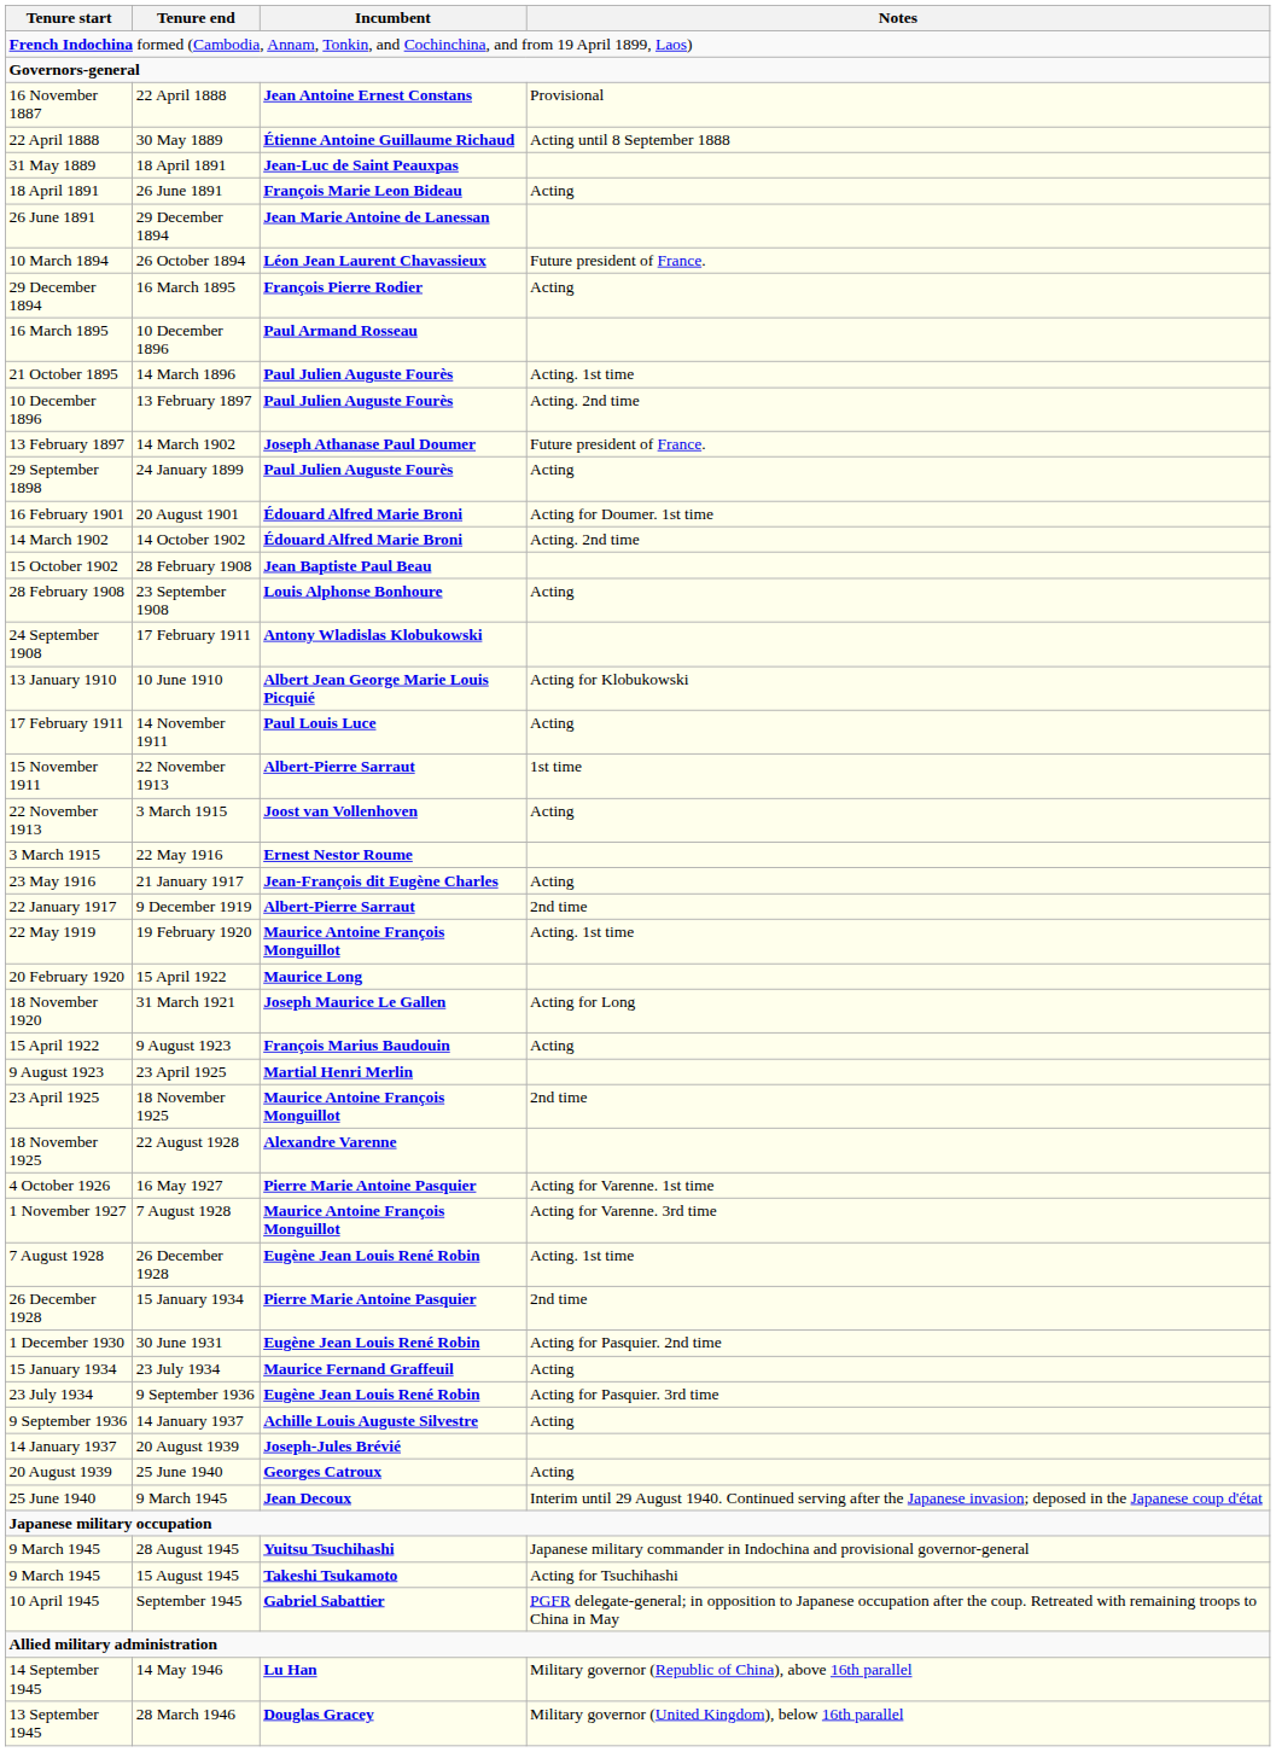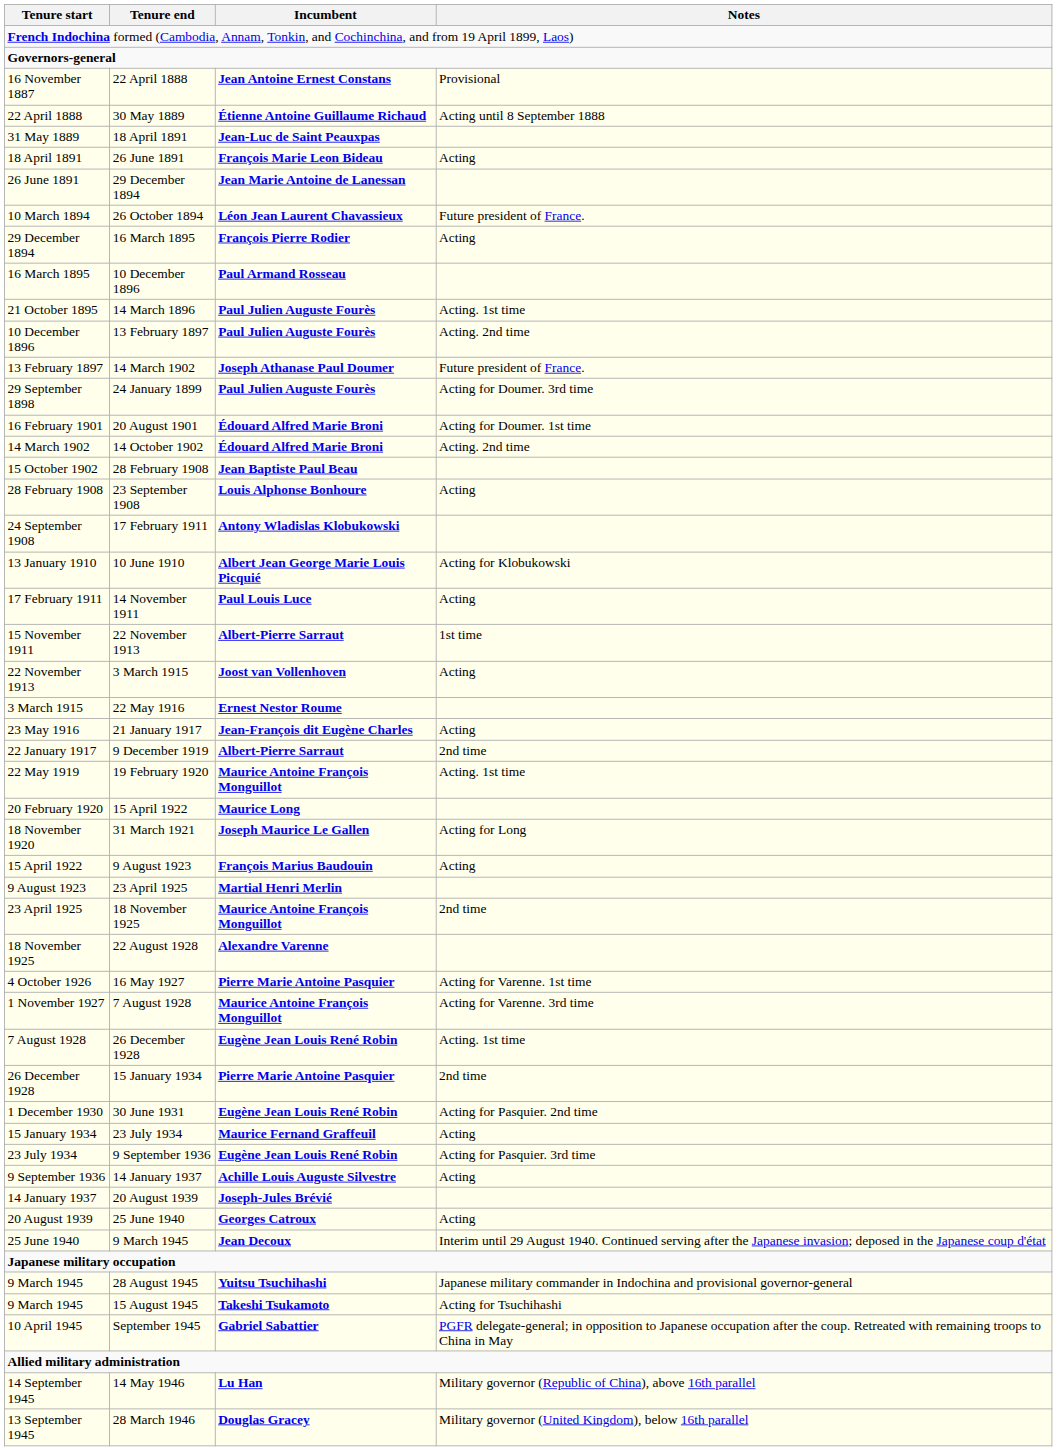24 January 1899 | Notes: Acting -> Acting for Doumer. 3rd time
